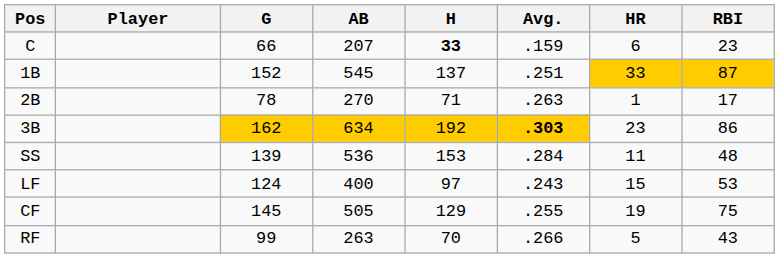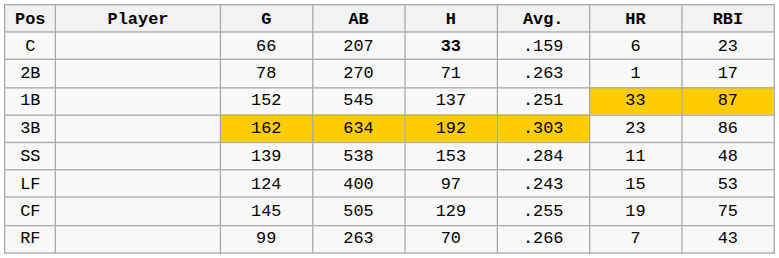rows swapped: 1B <-> 2B
3B | Avg.: bold -> normal
SS | AB: 536 -> 538
RF | HR: 5 -> 7
